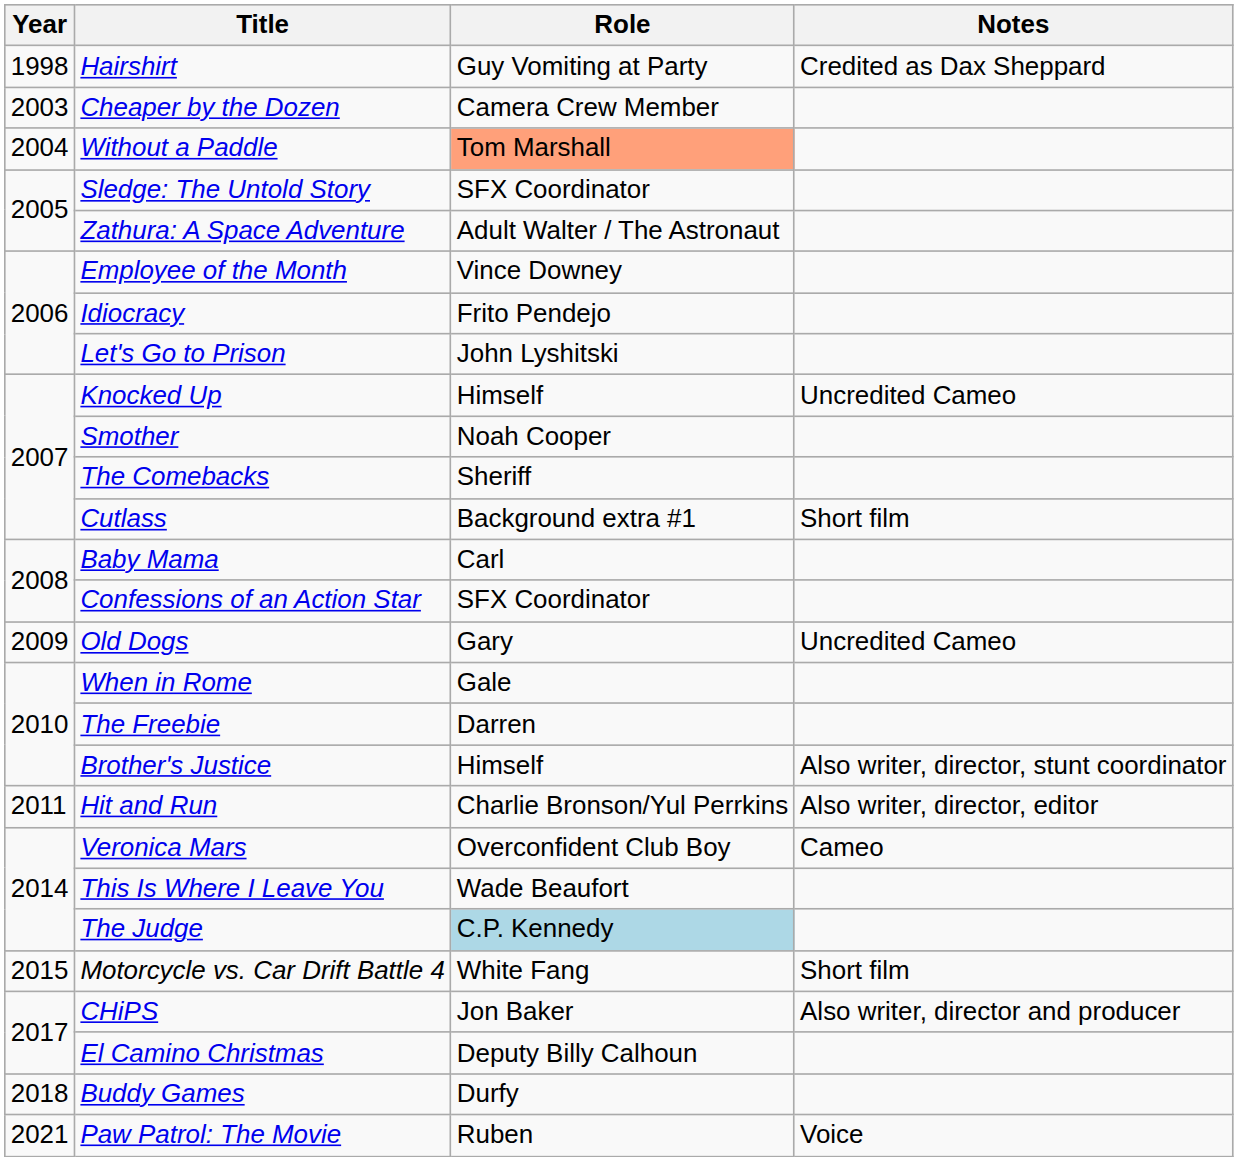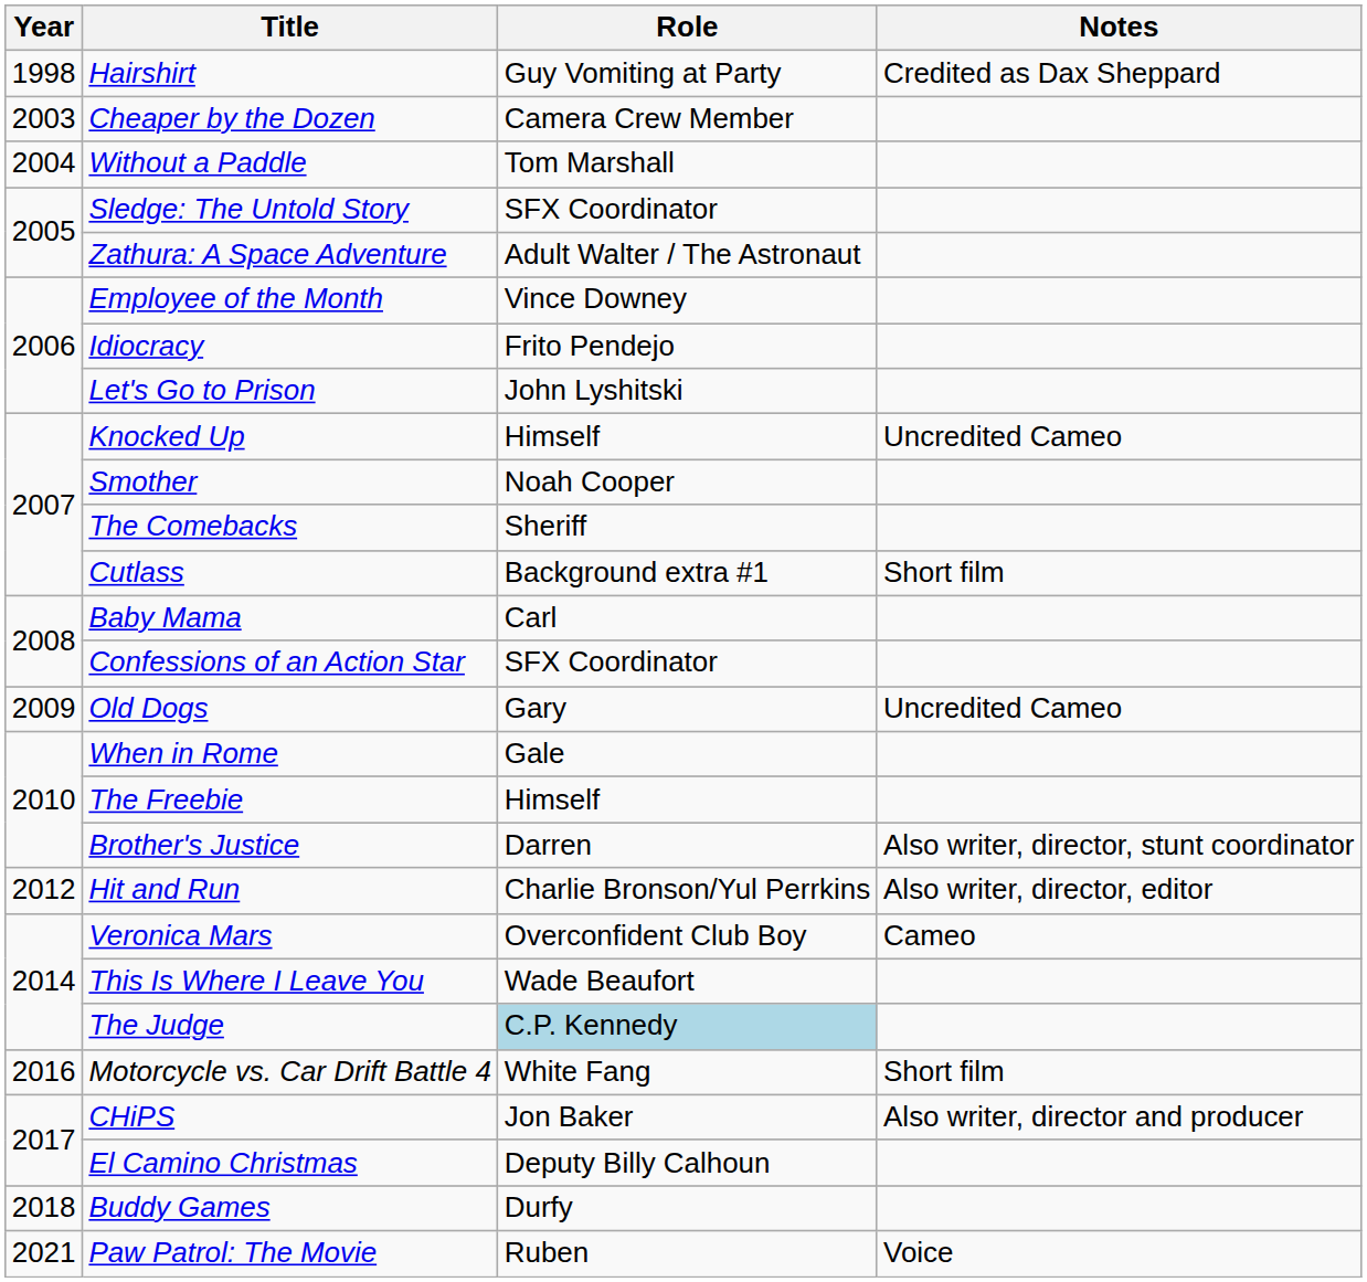Without a Paddle | Role: lightsalmon background -> no background
The Freebie | Role: Darren -> Himself
Brother's Justice | Role: Himself -> Darren
Hit and Run | Year: 2011 -> 2012
Motorcycle vs. Car Drift Battle 4 | Year: 2015 -> 2016
